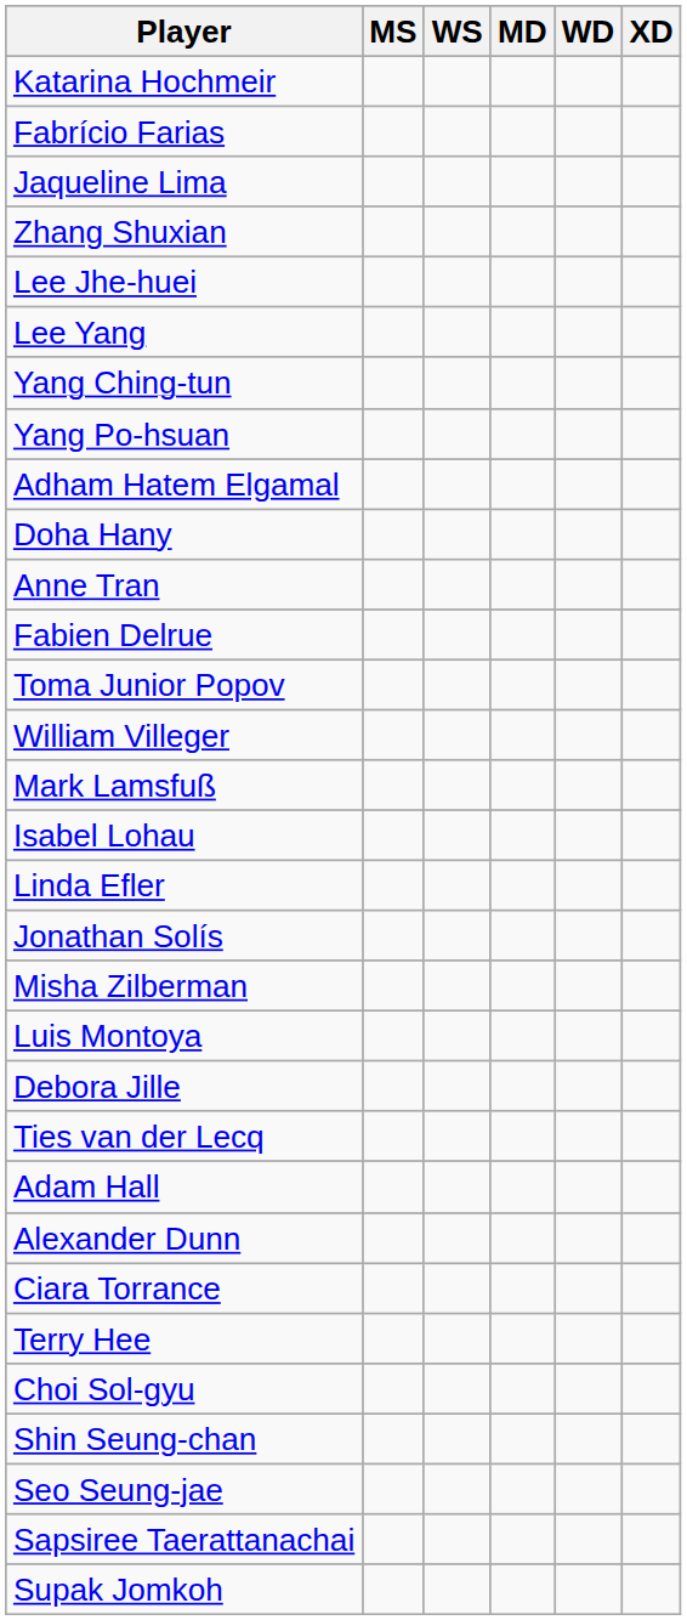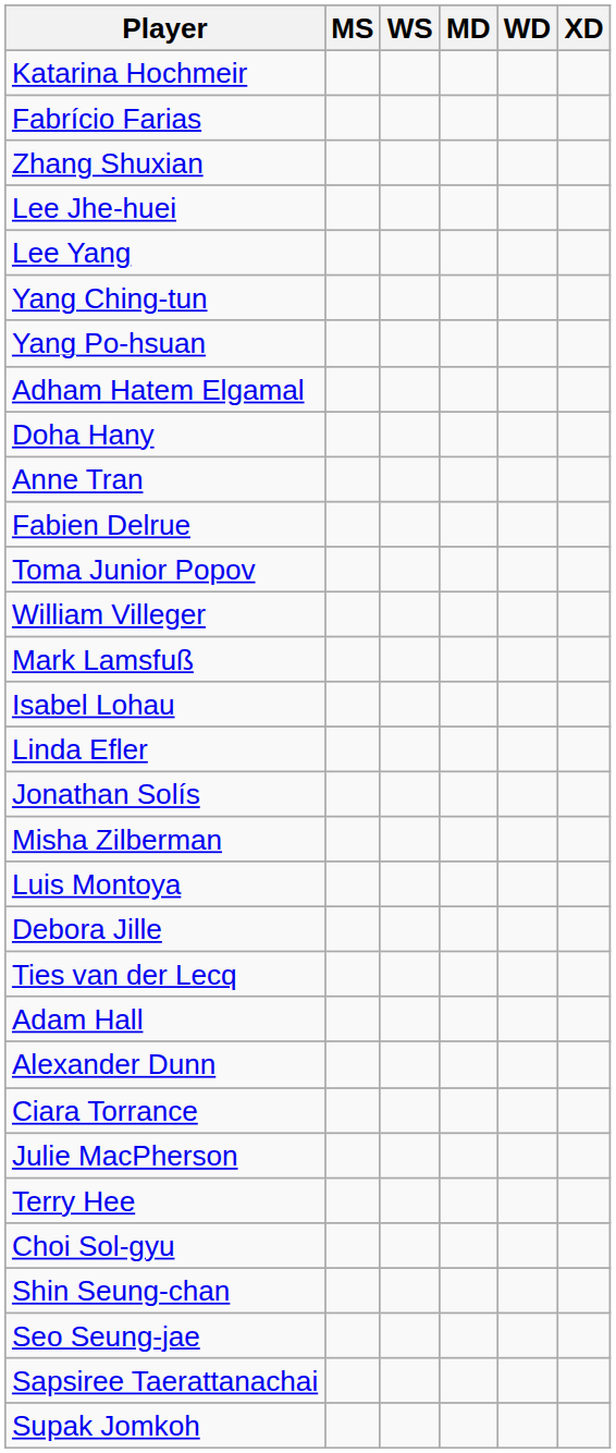- row: Jaqueline Lima
+ row: Julie MacPherson
